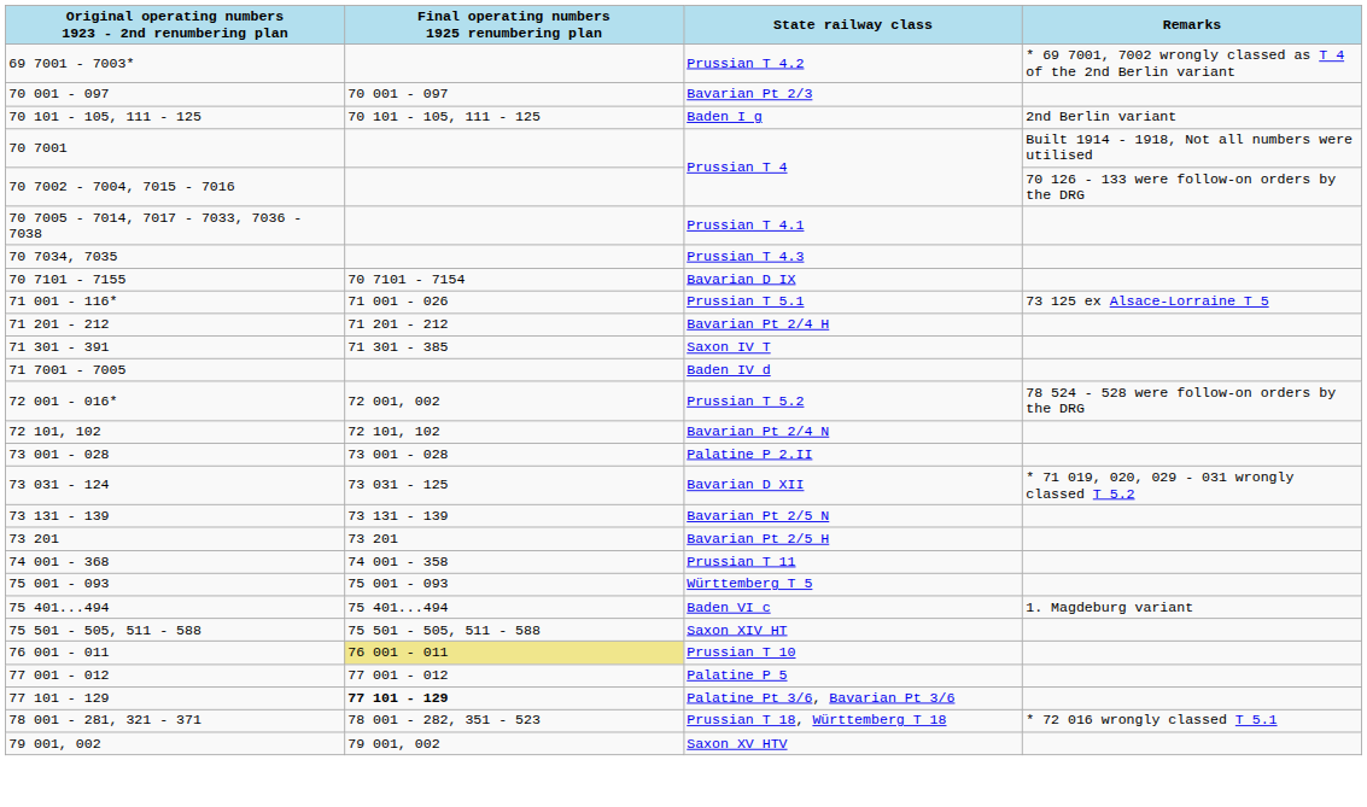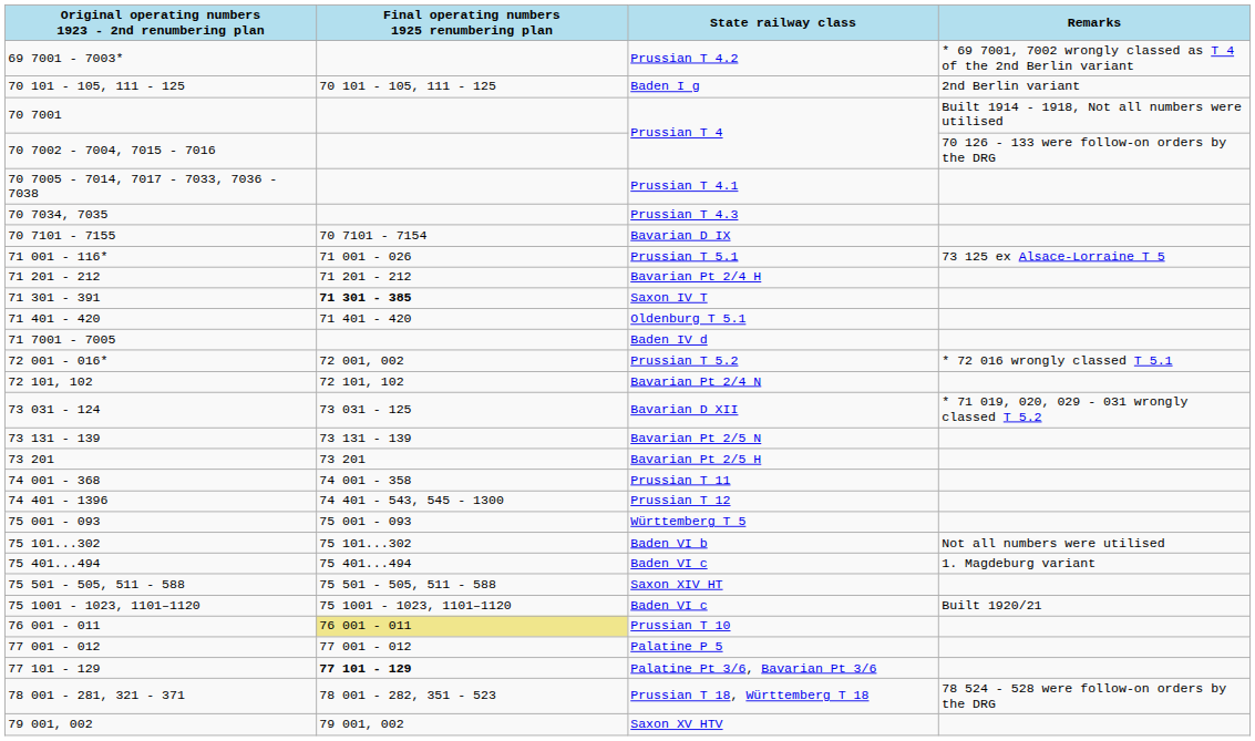- row: 70 001 - 097 | 70 001 - 097 | Bavarian Pt 2/3
Saxon IV T | Final operating numbers 1925 renumbering plan: normal -> bold
+ row: 71 401 - 420 | 71 401 - 420 | Oldenburg T 5.1
Prussian T 5.2 | Remarks: 78 524 - 528 were follow-on orders by the DRG -> * 72 016 wrongly classed T 5.1
- row: 73 001 - 028 | 73 001 - 028 | Palatine P 2.II
+ row: 74 401 - 1396 | 74 401 - 543, 545 - 1300 | Prussian T 12
+ row: 75 101...302 | 75 101...302 | Baden VI b | Not all numbers were utilised
+ row: 75 1001 - 1023, 1101–1120 | 75 1001 - 1023, 1101–1120 | Baden VI c | Built 1920/21
Prussian T 18, Württemberg T 18 | Remarks: * 72 016 wrongly classed T 5.1 -> 78 524 - 528 were follow-on orders by the DRG
